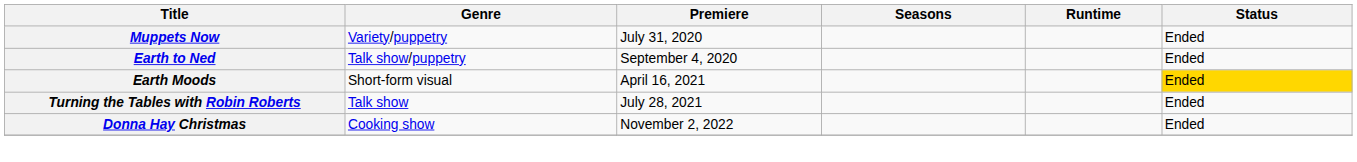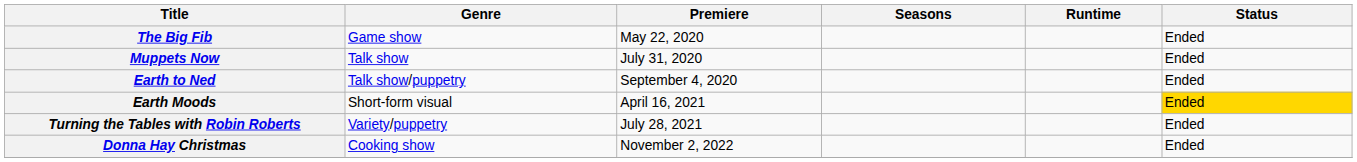+ row: The Big Fib | Game show | May 22, 2020 | Ended
Muppets Now | Genre: Variety/puppetry -> Talk show
Turning the Tables with Robin Roberts | Genre: Talk show -> Variety/puppetry
